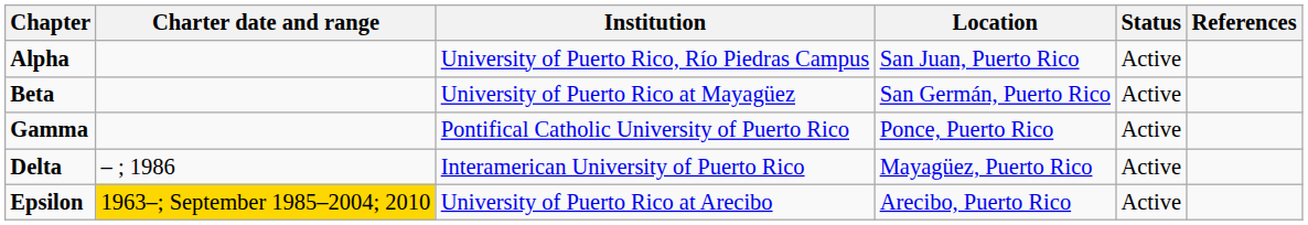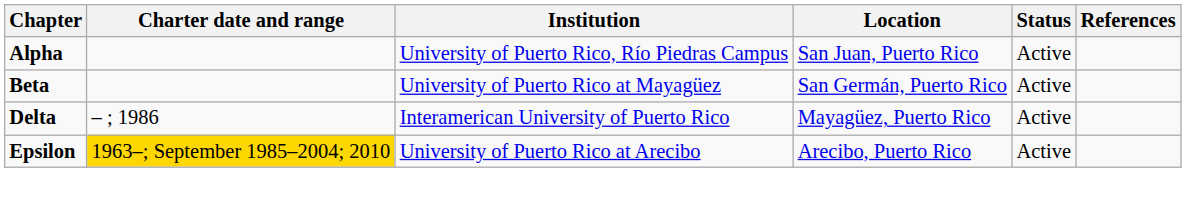- row: Gamma | Pontifical Catholic University of Puerto Rico | Ponce, Puerto Rico | Active
